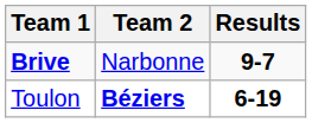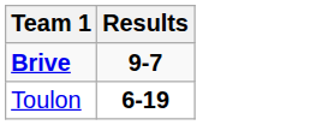- column: Team 2 | Narbonne | Béziers
